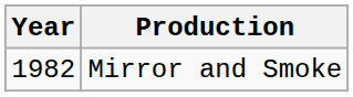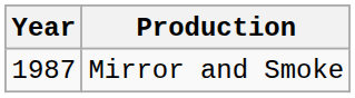Mirror and Smoke | Year: 1982 -> 1987
